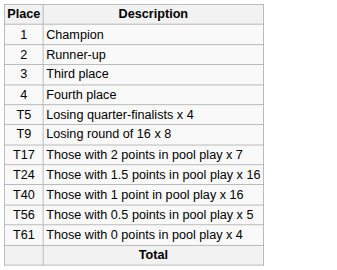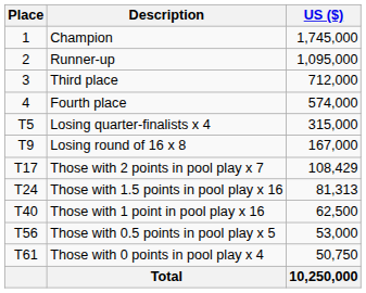+ column: US ($) | 1,745,000 | 1,095,000 | 712,000 | 574,000 | 315,000 | 167,000 | 108,429 | 81,313 | 62,500 | 53,000 | 50,750 | 10,250,000
